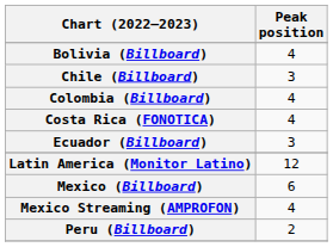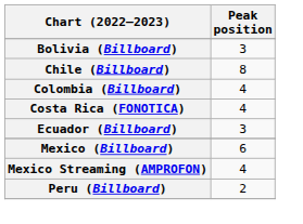Bolivia (Billboard) | Peak position: 4 -> 3
Chile (Billboard) | Peak position: 3 -> 8
- row: Latin America (Monitor Latino) | 12
